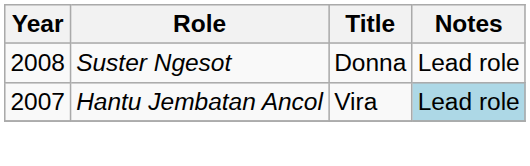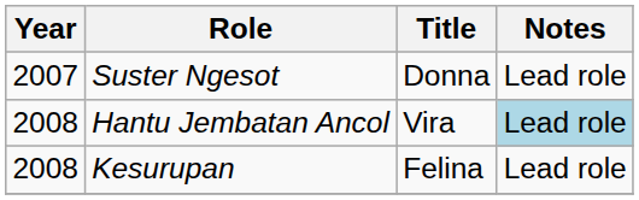Suster Ngesot | Year: 2008 -> 2007
Hantu Jembatan Ancol | Year: 2007 -> 2008
+ row: 2008 | Kesurupan | Felina | Lead role
